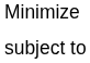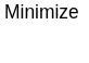- row: subject to
